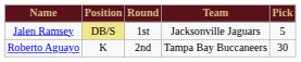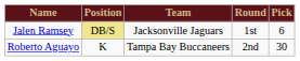columns swapped: Team <-> Round
Jalen Ramsey | Pick: 5 -> 6
